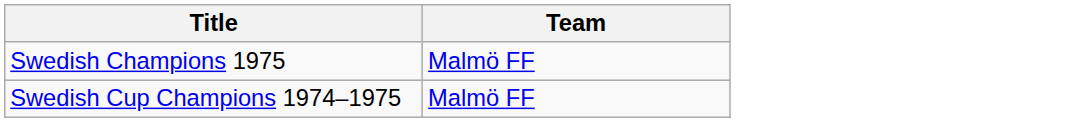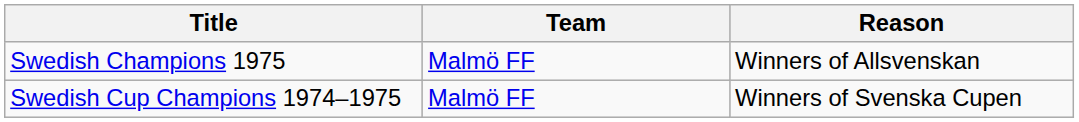+ column: Reason | Winners of Allsvenskan | Winners of Svenska Cupen
